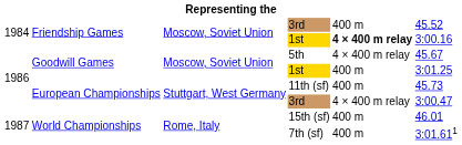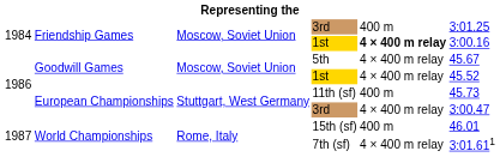Friendship Games / 3rd | column 6: 45.52 -> 3:01.25
Goodwill Games / 1st | column 5: 400 m -> 4 × 400 m relay
Goodwill Games / 1st | column 6: 3:01.25 -> 45.52
7th (sf) | column 5: 400 m -> 4 × 400 m relay
